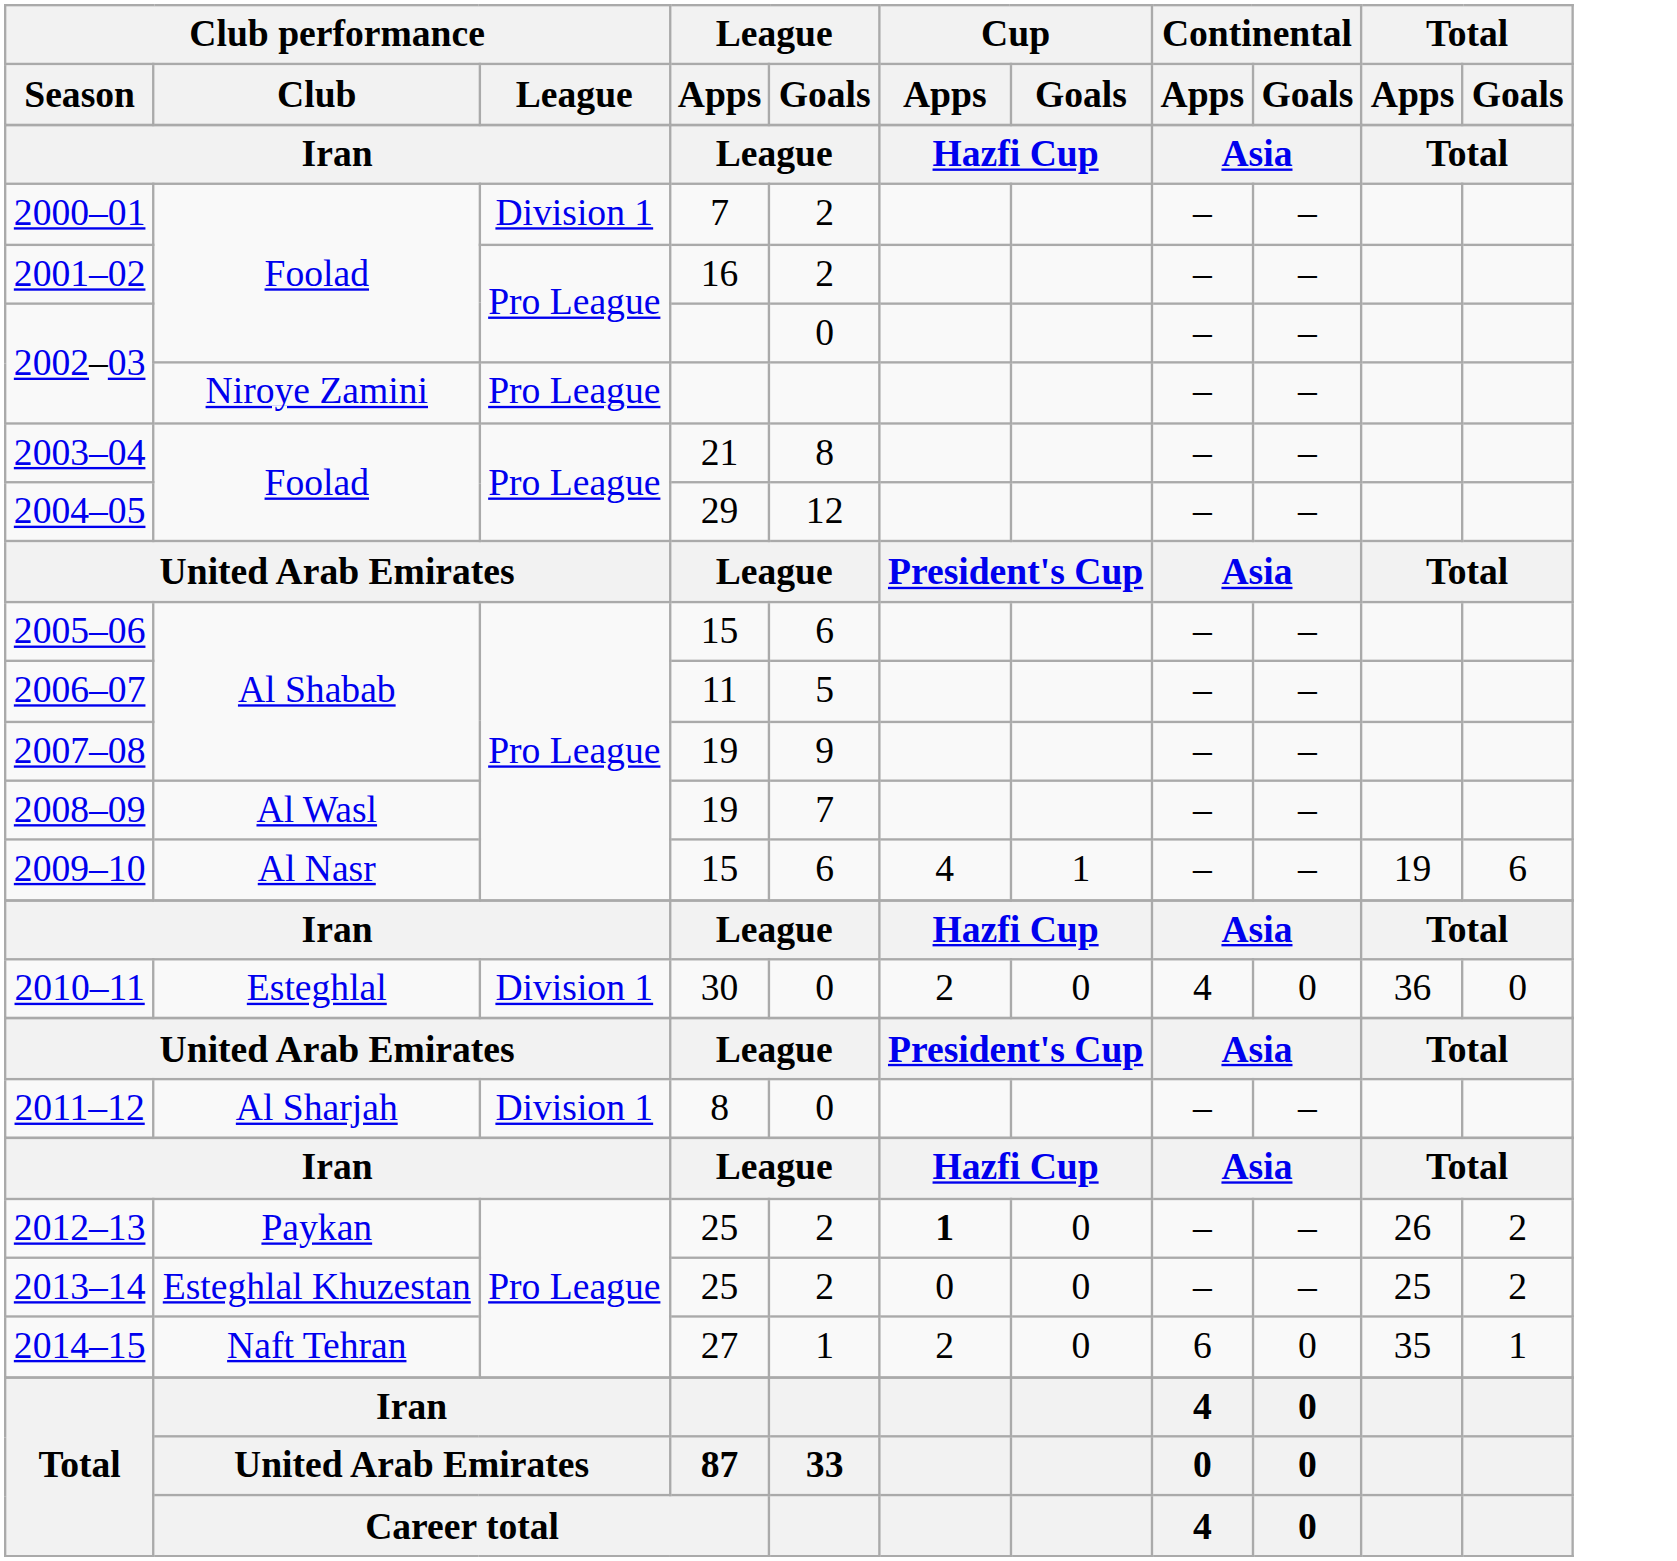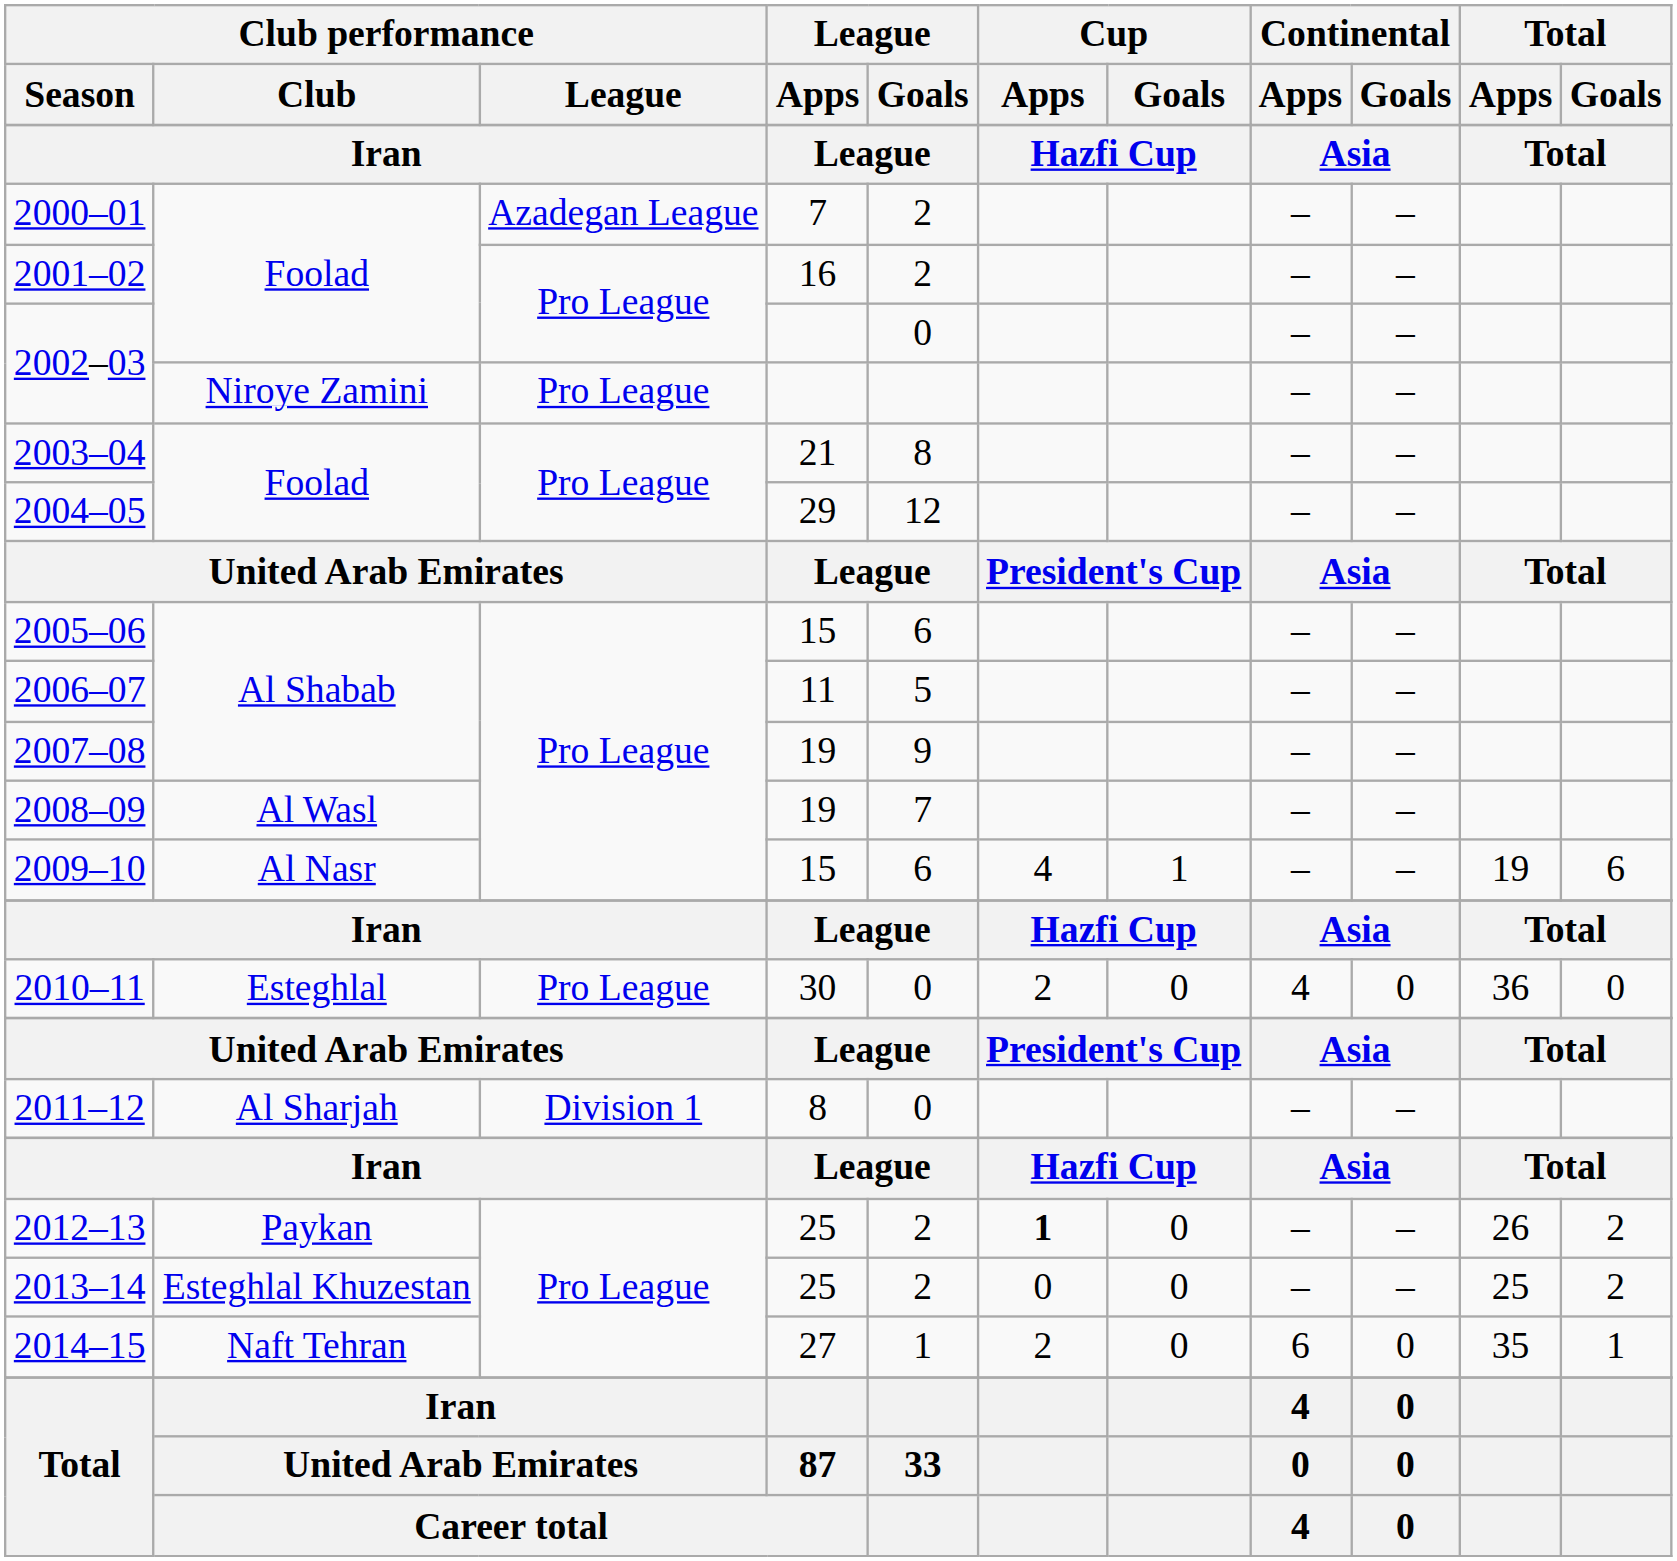2000–01 | Club performance / League: Division 1 -> Azadegan League
2010–11 | Club performance / League: Division 1 -> Pro League
